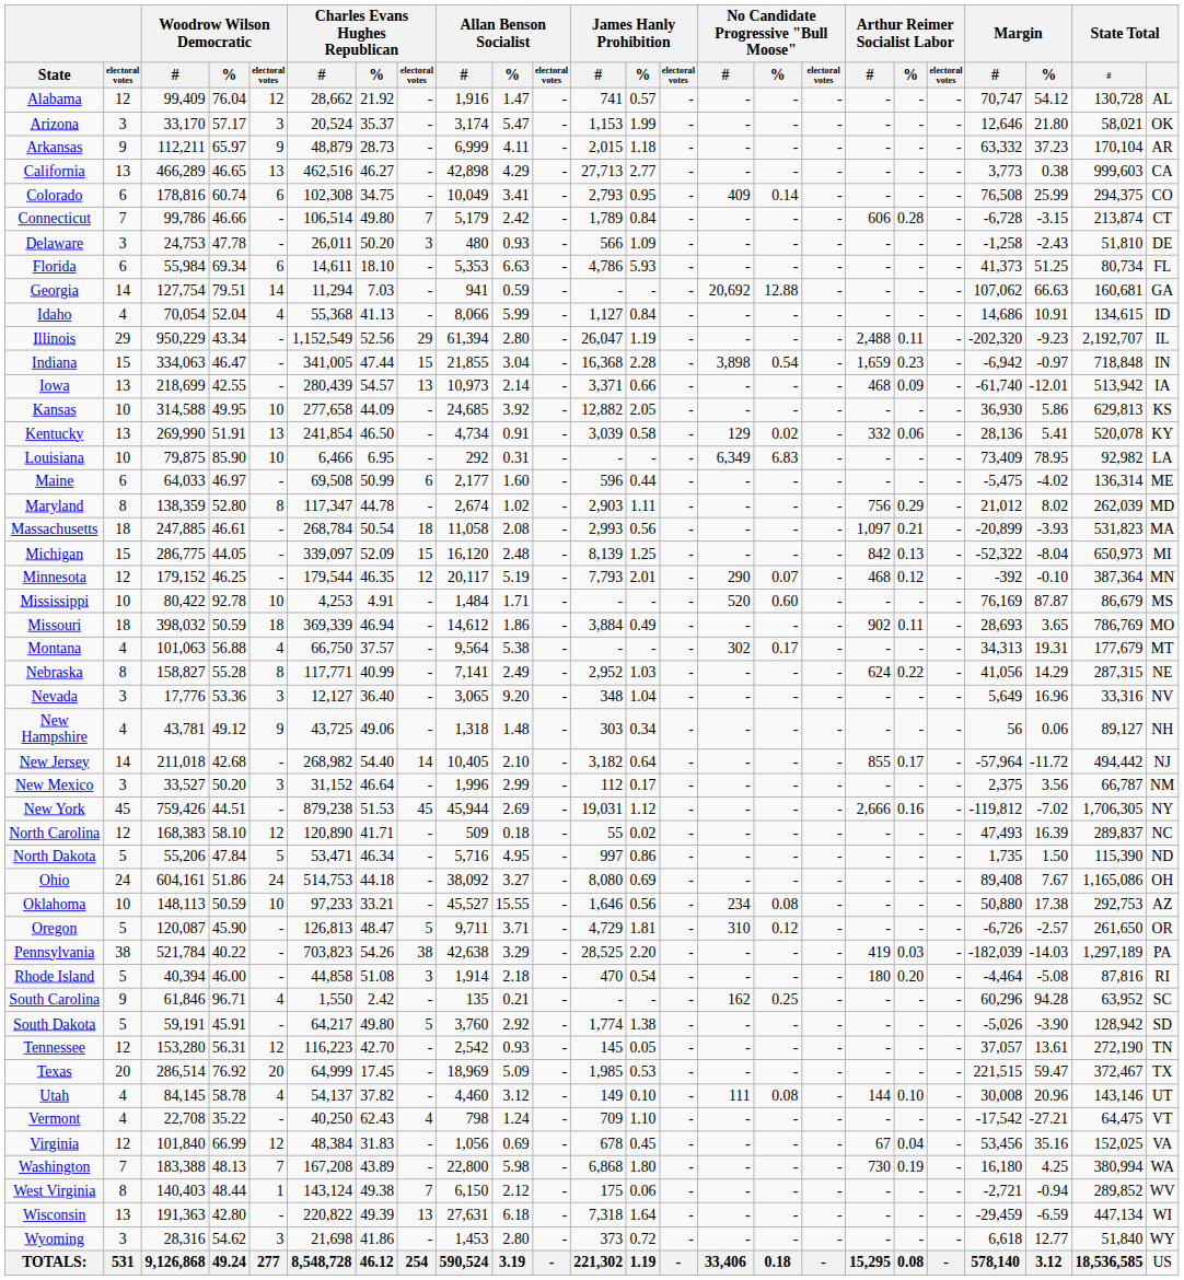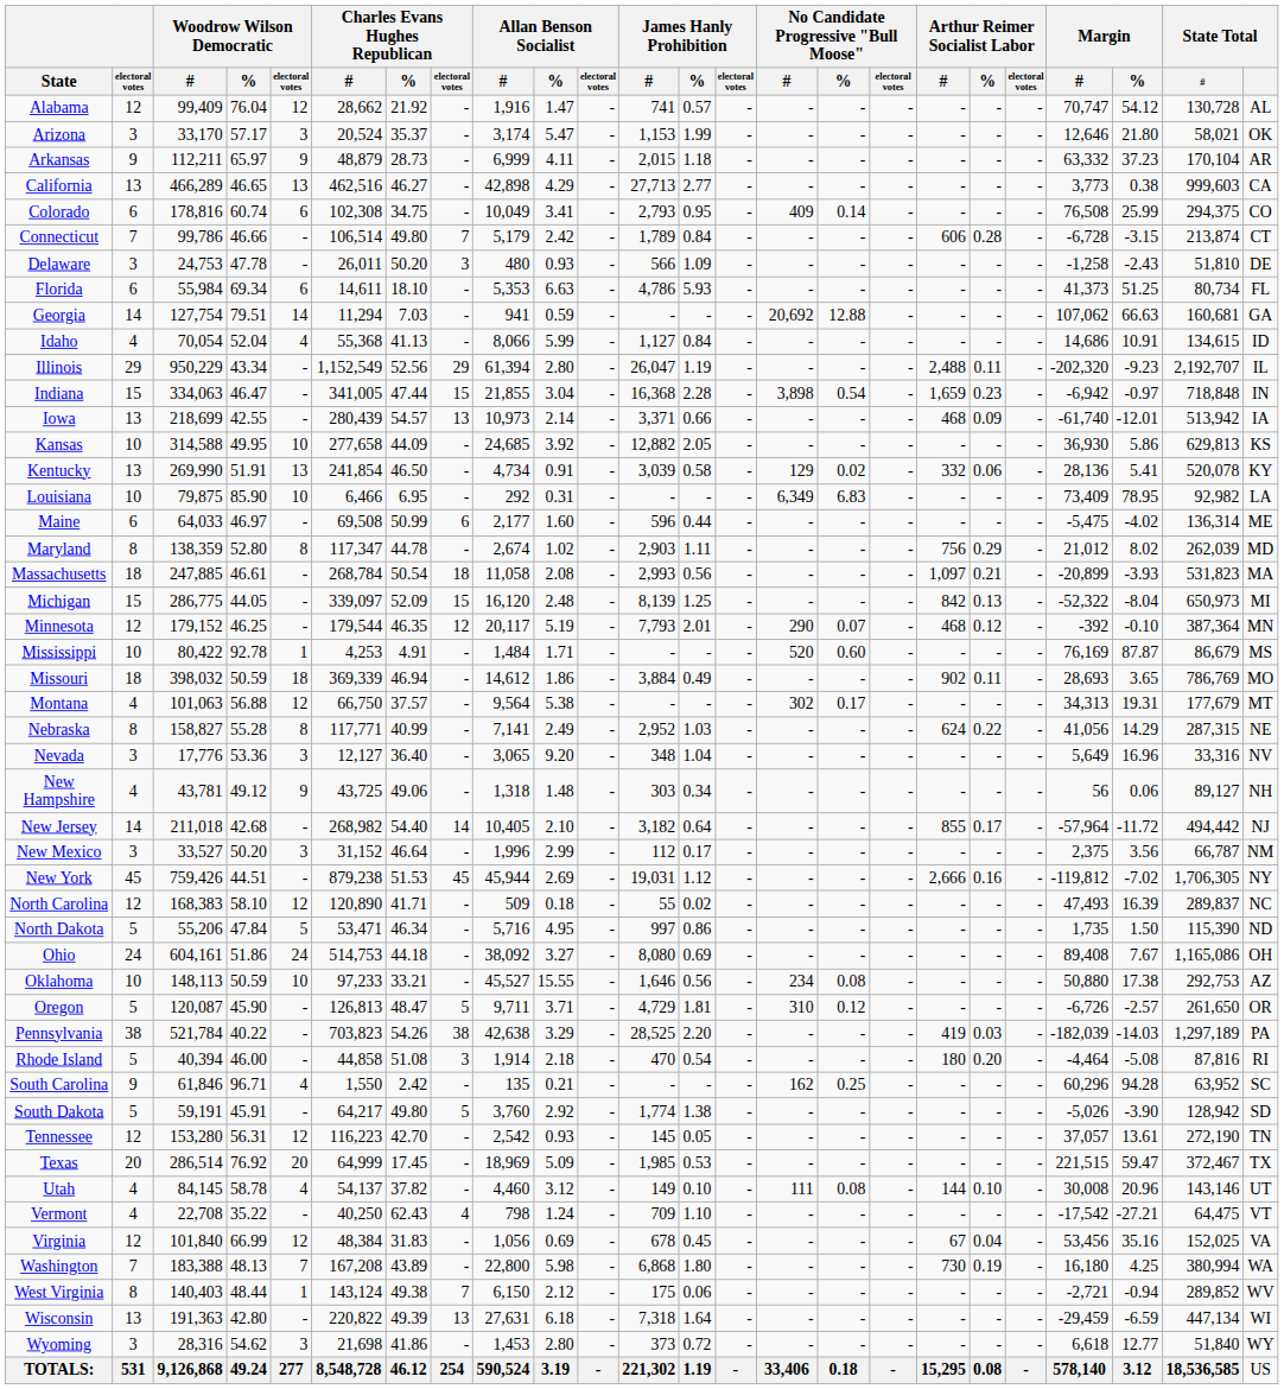Mississippi | Woodrow Wilson Democratic / electoral votes: 10 -> 1
Montana | Woodrow Wilson Democratic / electoral votes: 4 -> 12
